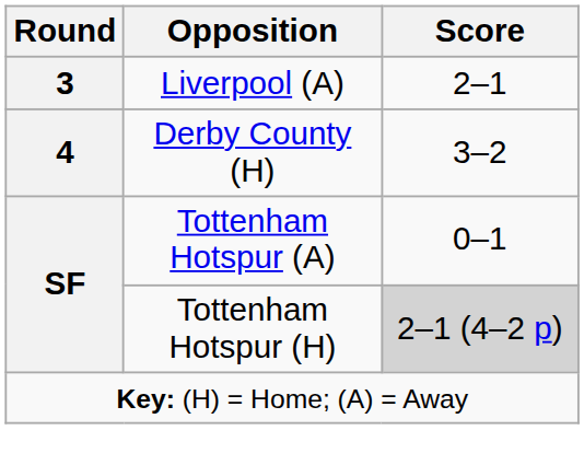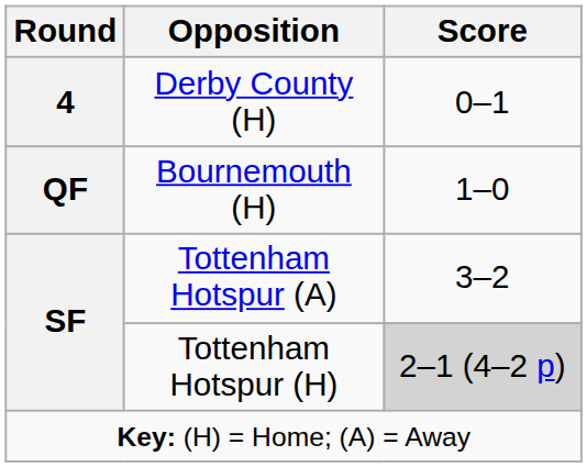- row: 3 | Liverpool (A) | 2–1
Derby County (H) | Score: 3–2 -> 0–1
+ row: QF | Bournemouth (H) | 1–0
Tottenham Hotspur (A) | Score: 0–1 -> 3–2
